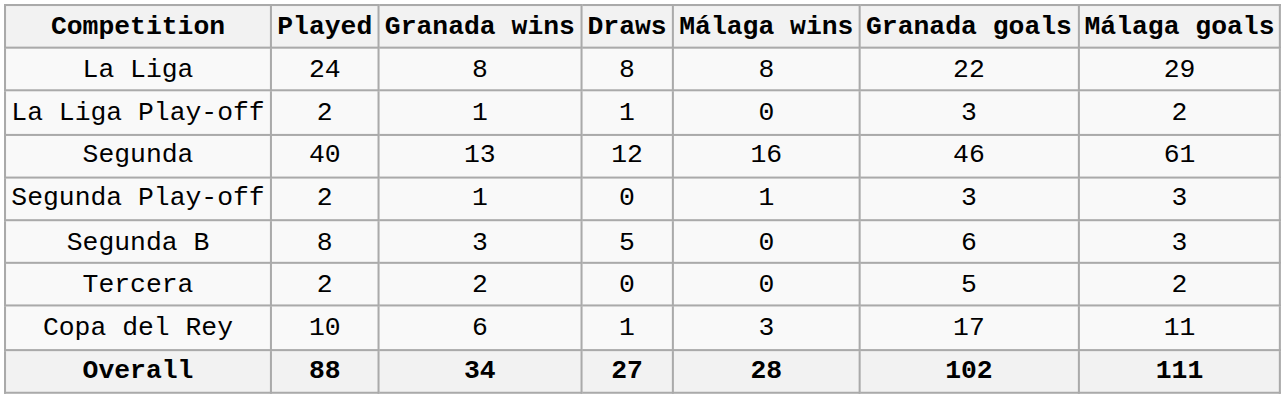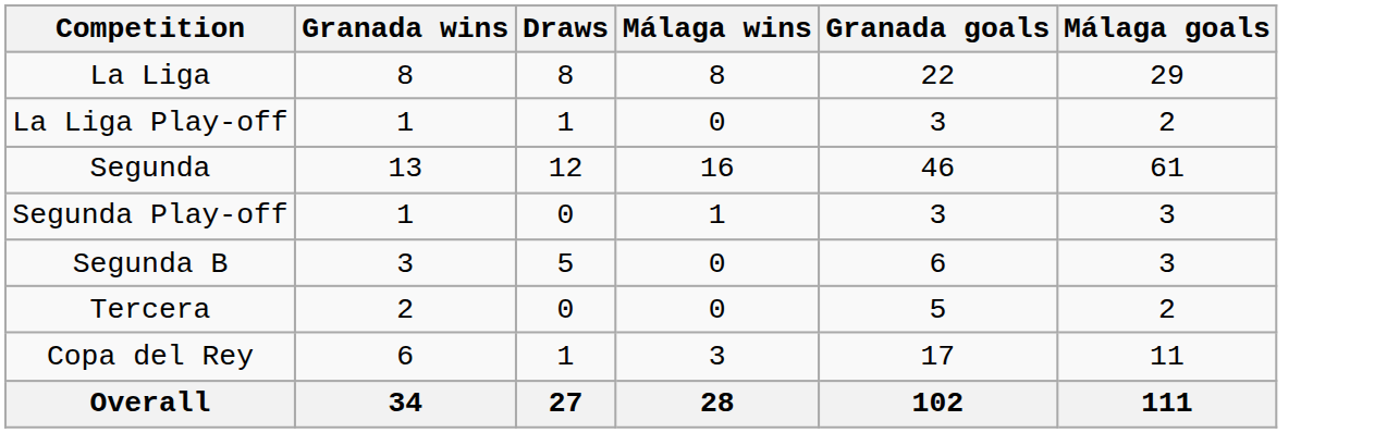- column: Played | 24 | 2 | 40 | 2 | 8 | 2 | 10 | 88
